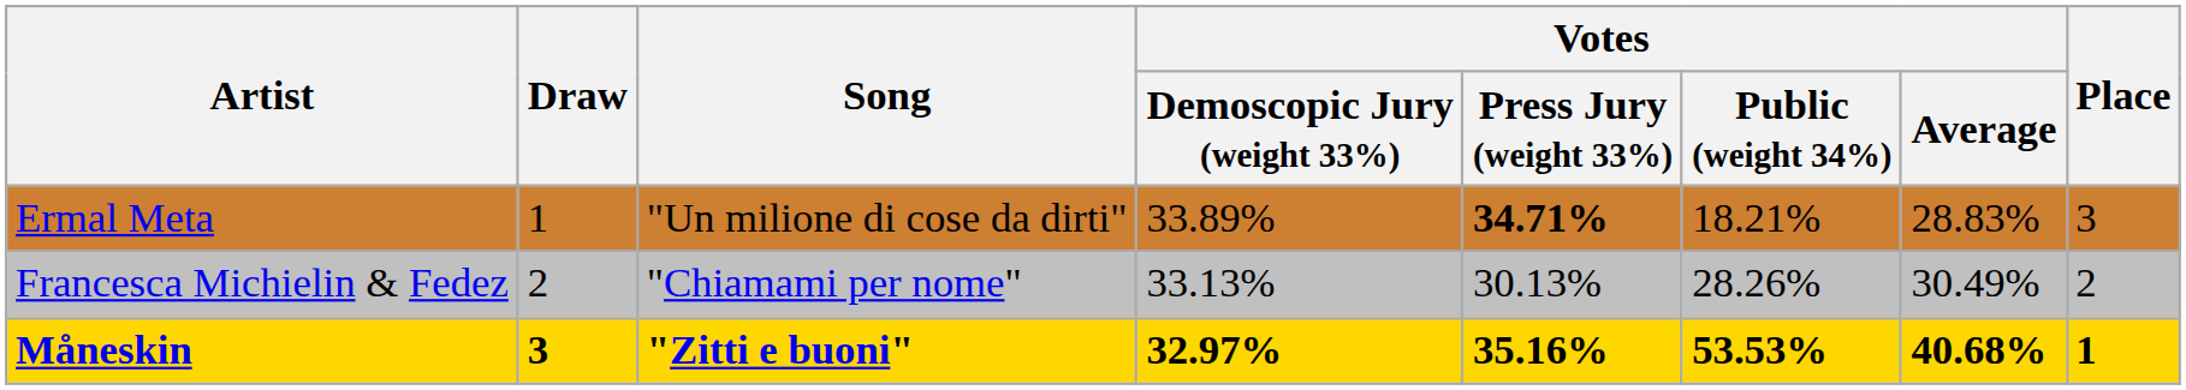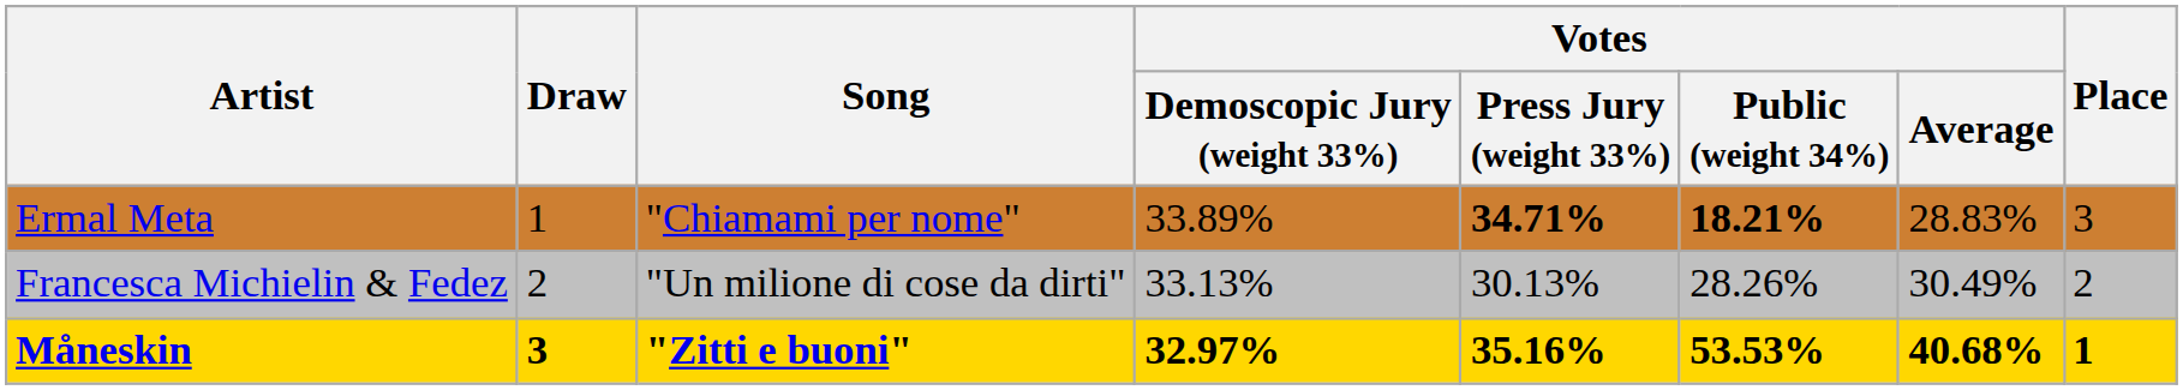Ermal Meta | Song: "Un milione di cose da dirti" -> "Chiamami per nome"
Ermal Meta | Votes / Public (weight 34%): normal -> bold
Francesca Michielin & Fedez | Song: "Chiamami per nome" -> "Un milione di cose da dirti"
